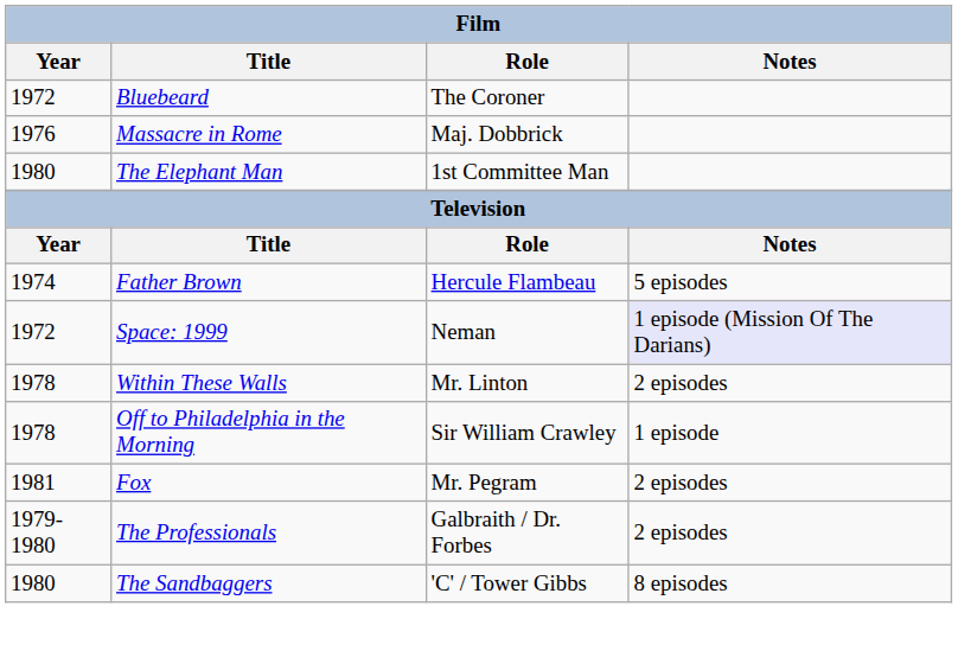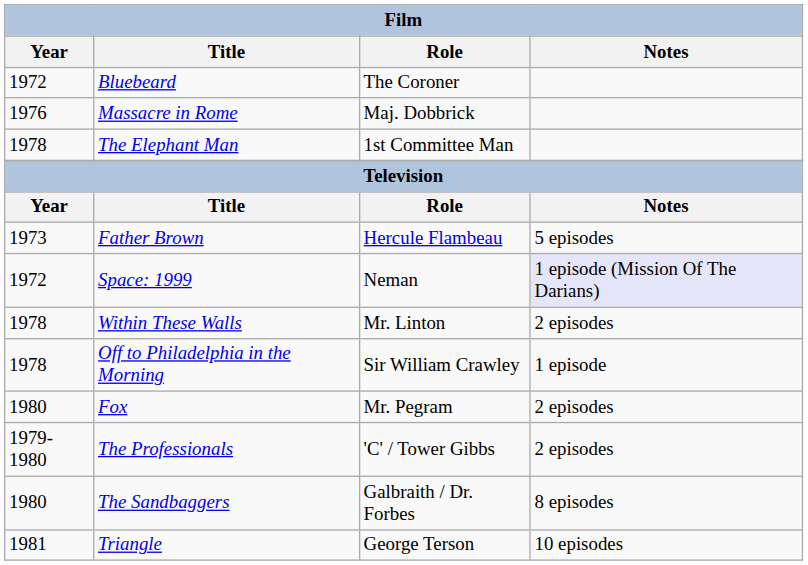The Elephant Man | Year: 1980 -> 1978
Father Brown | Year: 1974 -> 1973
Fox | Year: 1981 -> 1980
The Professionals | Role: Galbraith / Dr. Forbes -> 'C' / Tower Gibbs
The Sandbaggers | Role: 'C' / Tower Gibbs -> Galbraith / Dr. Forbes
+ row: 1981 | Triangle | George Terson | 10 episodes
